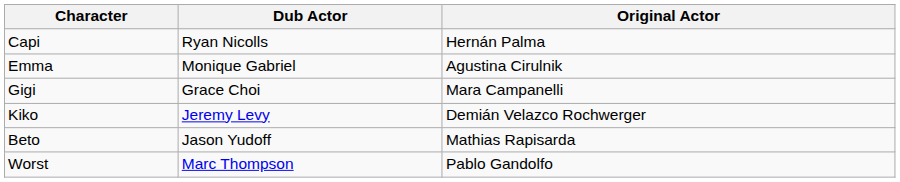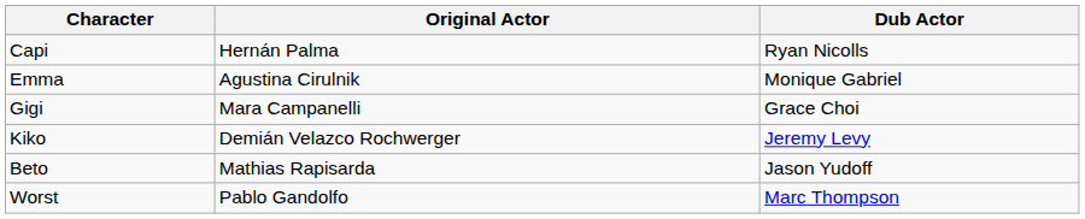columns swapped: Original Actor <-> Dub Actor
